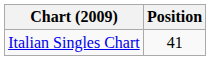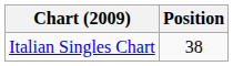Italian Singles Chart | Position: 41 -> 38
